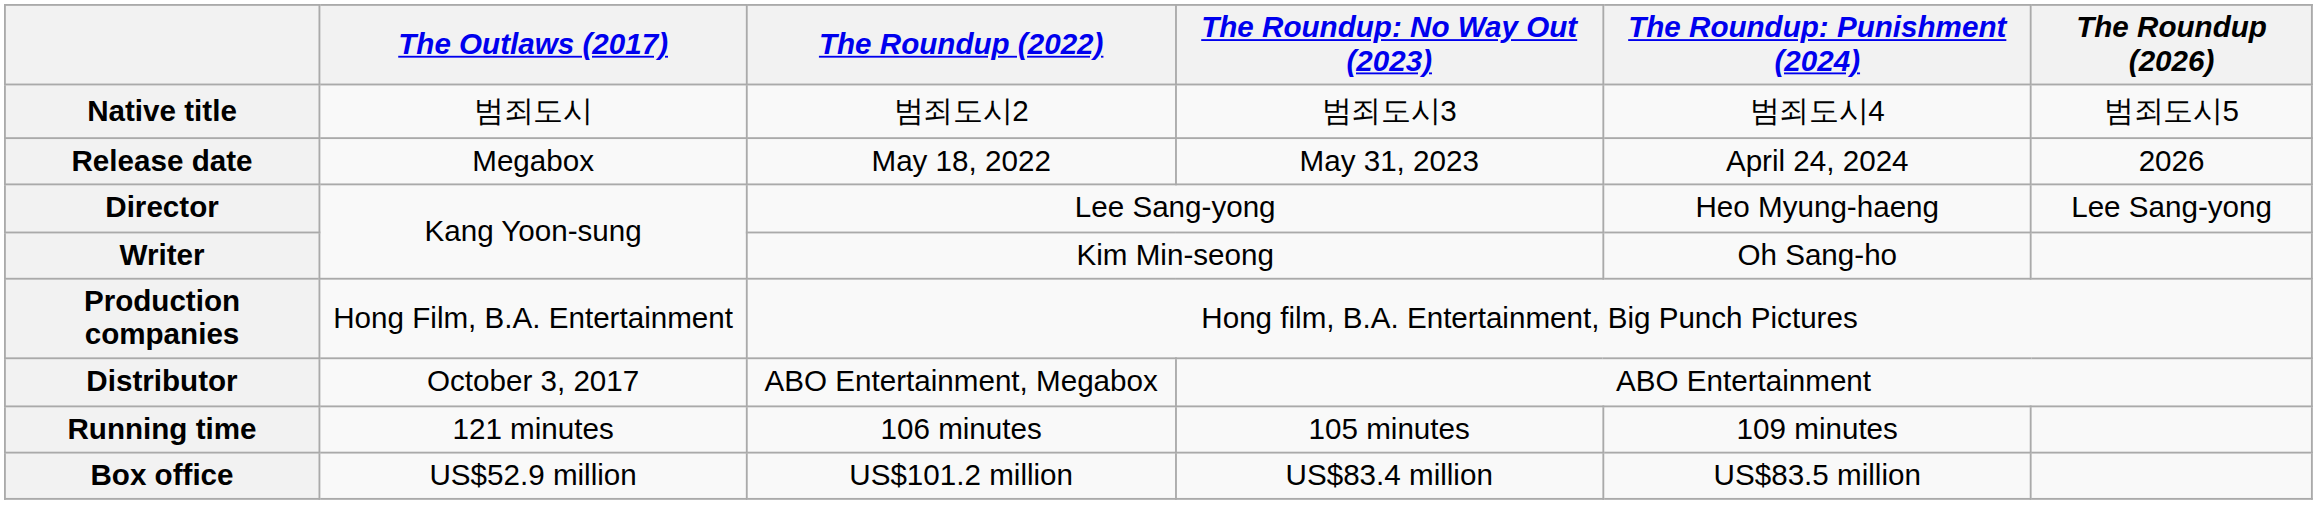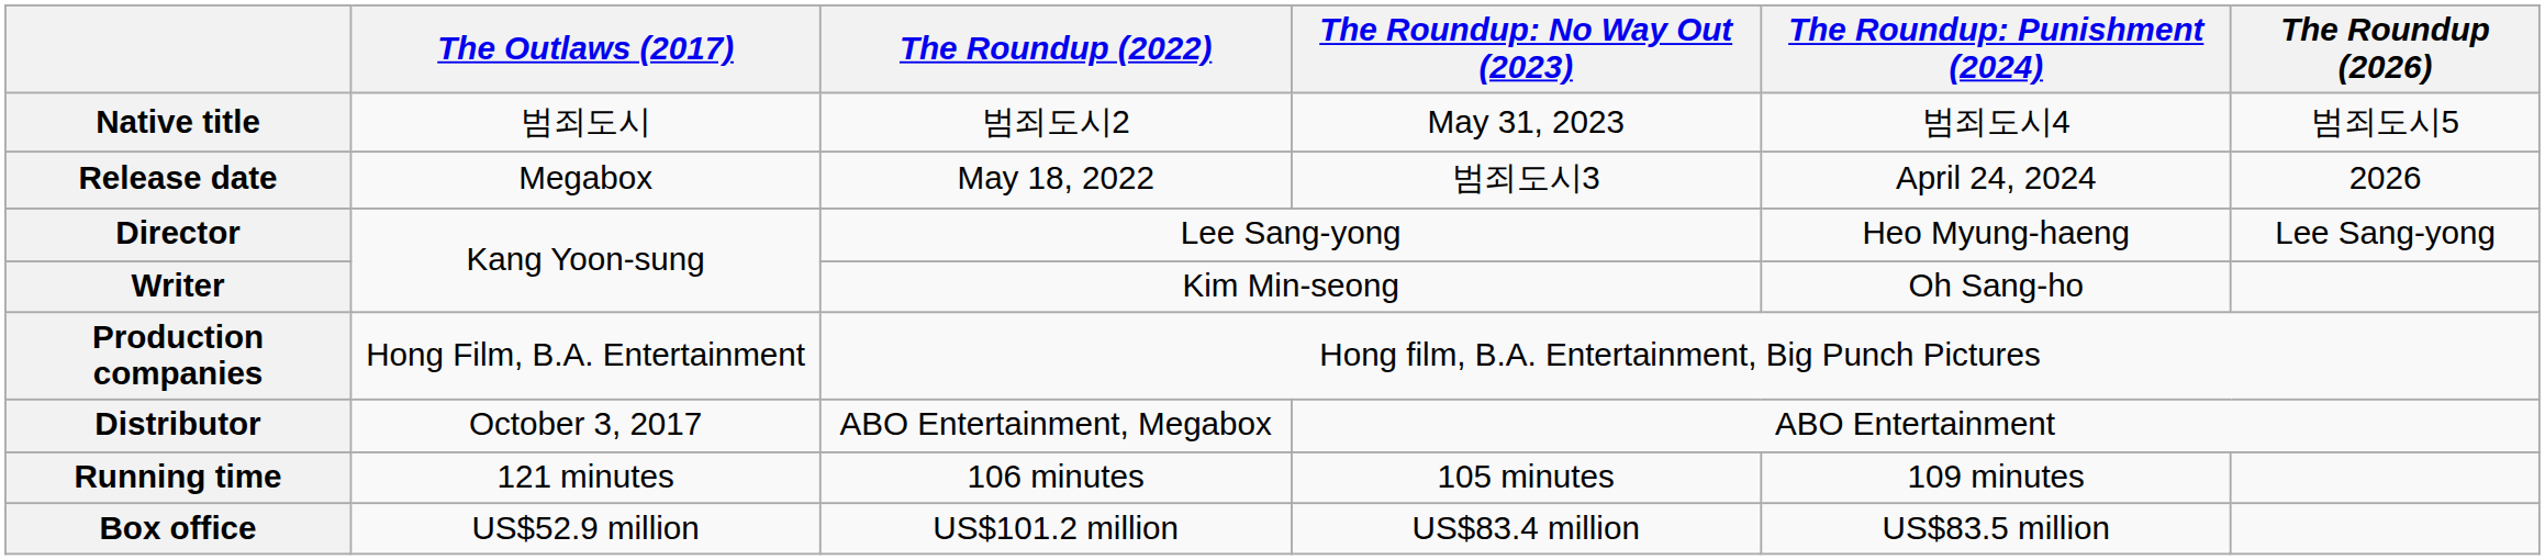Native title | column 4: 범죄도시3 -> May 31, 2023
Release date | column 4: May 31, 2023 -> 범죄도시3
